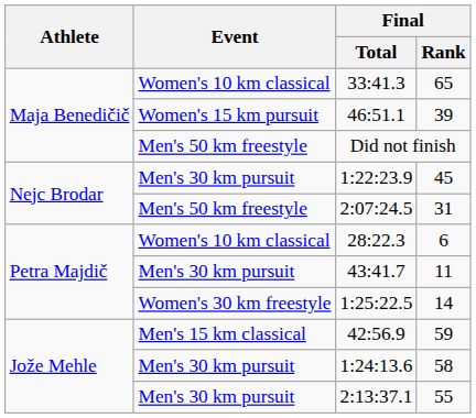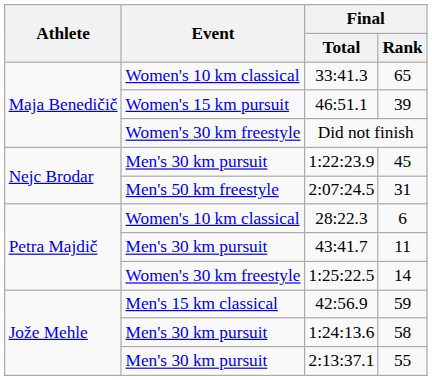Did not finish | Event: Men's 50 km freestyle -> Women's 30 km freestyle
